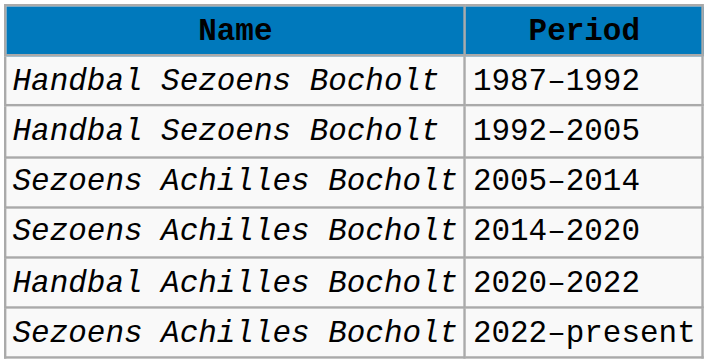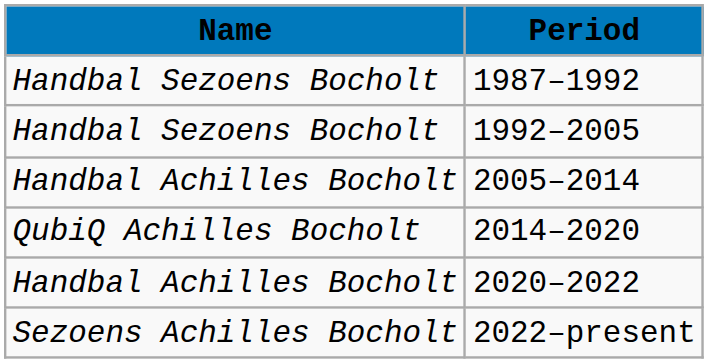2005–2014 | Name: Sezoens Achilles Bocholt -> Handbal Achilles Bocholt
2014–2020 | Name: Sezoens Achilles Bocholt -> QubiQ Achilles Bocholt
